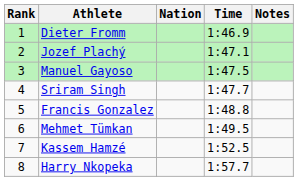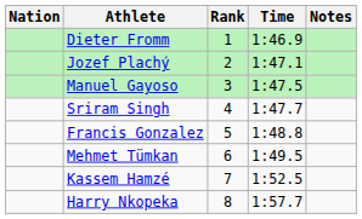columns swapped: Rank <-> Nation
